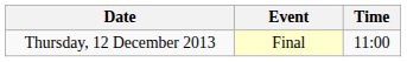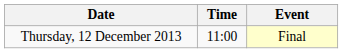columns swapped: Time <-> Event
